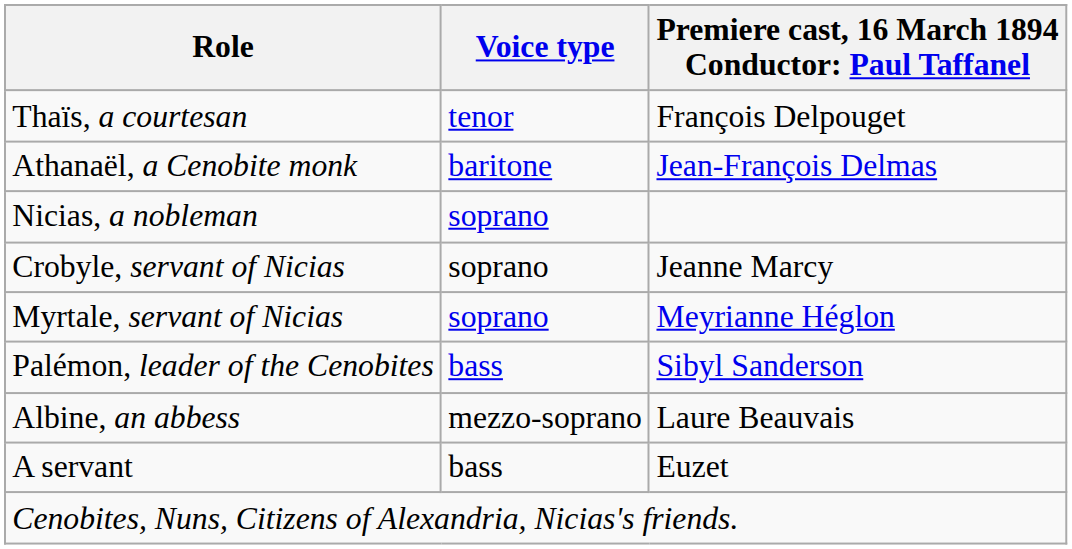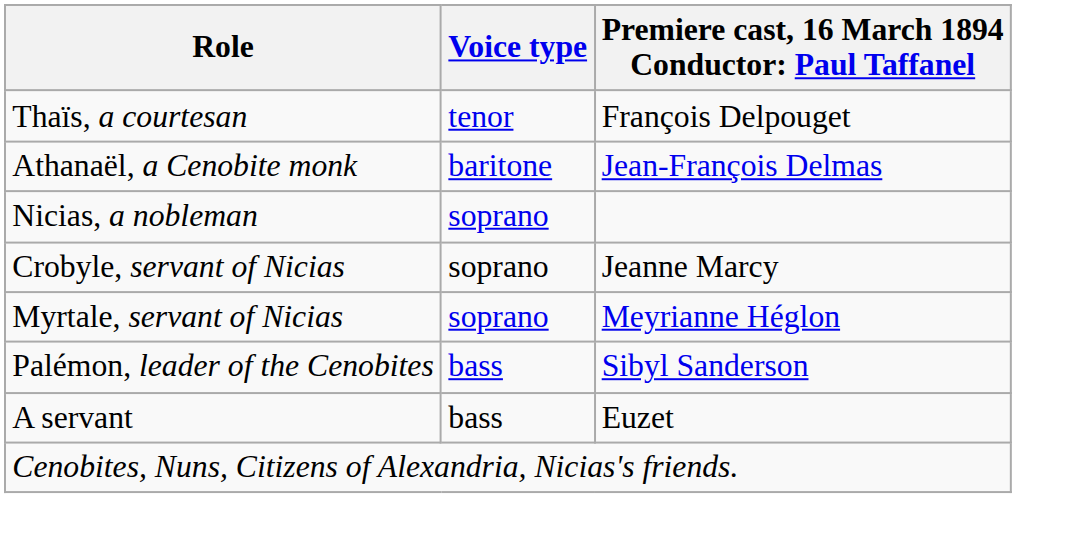- row: Albine, an abbess | mezzo-soprano | Laure Beauvais
